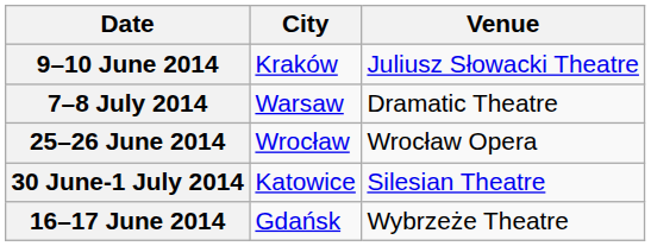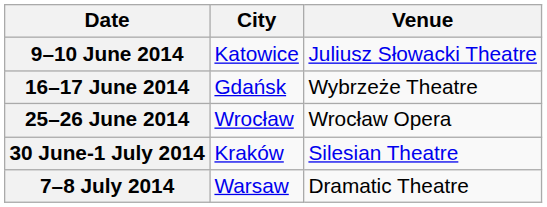9–10 June 2014 | City: Kraków -> Katowice
rows swapped: 16–17 June 2014 <-> 7–8 July 2014
30 June-1 July 2014 | City: Katowice -> Kraków
